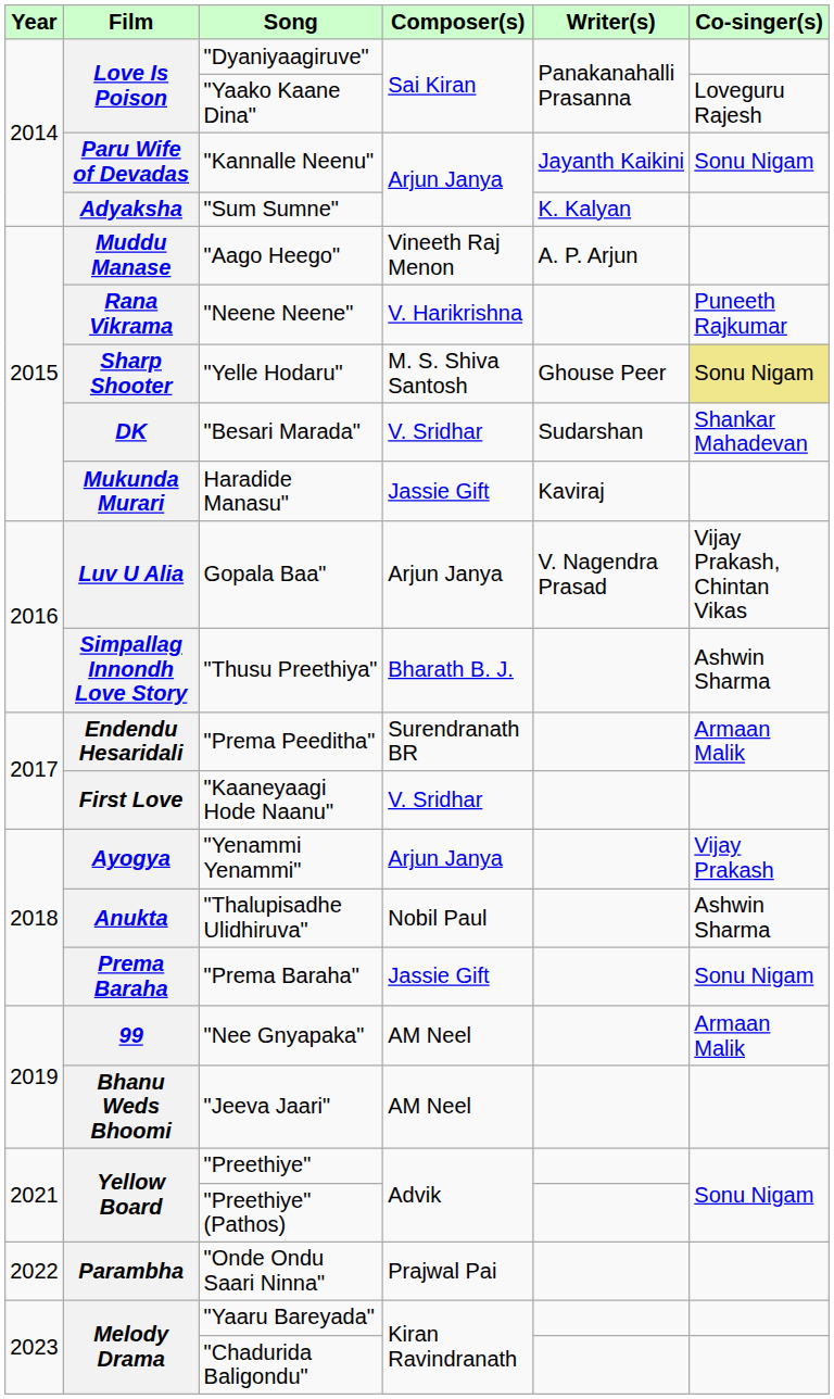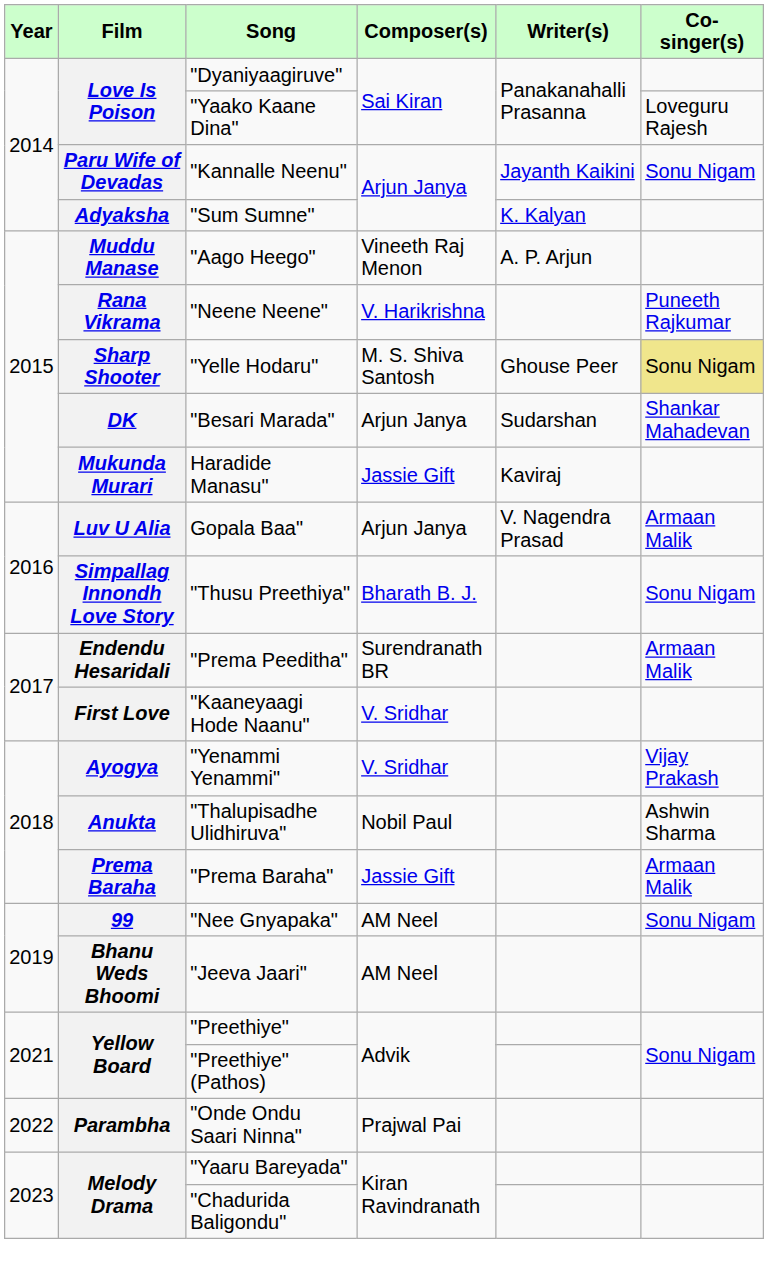"Besari Marada" | Composer(s): V. Sridhar -> Arjun Janya
Gopala Baa" | Co-singer(s): Vijay Prakash, Chintan Vikas -> Armaan Malik
"Thusu Preethiya" | Co-singer(s): Ashwin Sharma -> Sonu Nigam
"Yenammi Yenammi" | Composer(s): Arjun Janya -> V. Sridhar
"Prema Baraha" | Co-singer(s): Sonu Nigam -> Armaan Malik
"Nee Gnyapaka" | Co-singer(s): Armaan Malik -> Sonu Nigam
